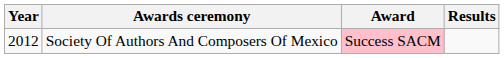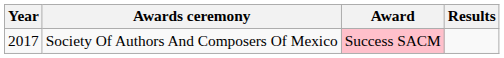Society Of Authors And Composers Of Mexico | Year: 2012 -> 2017
